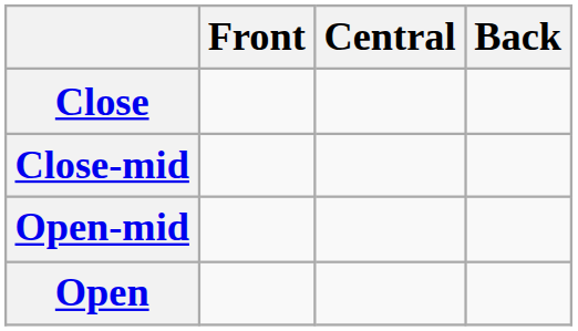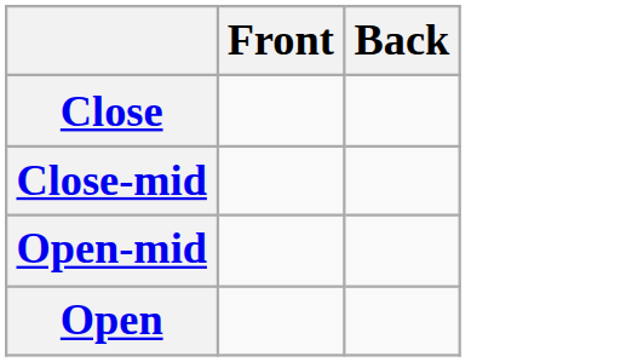- column: Central
